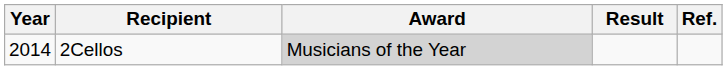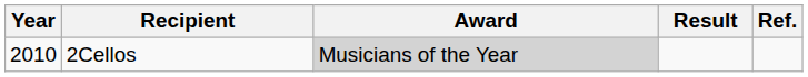2Cellos | Year: 2014 -> 2010
